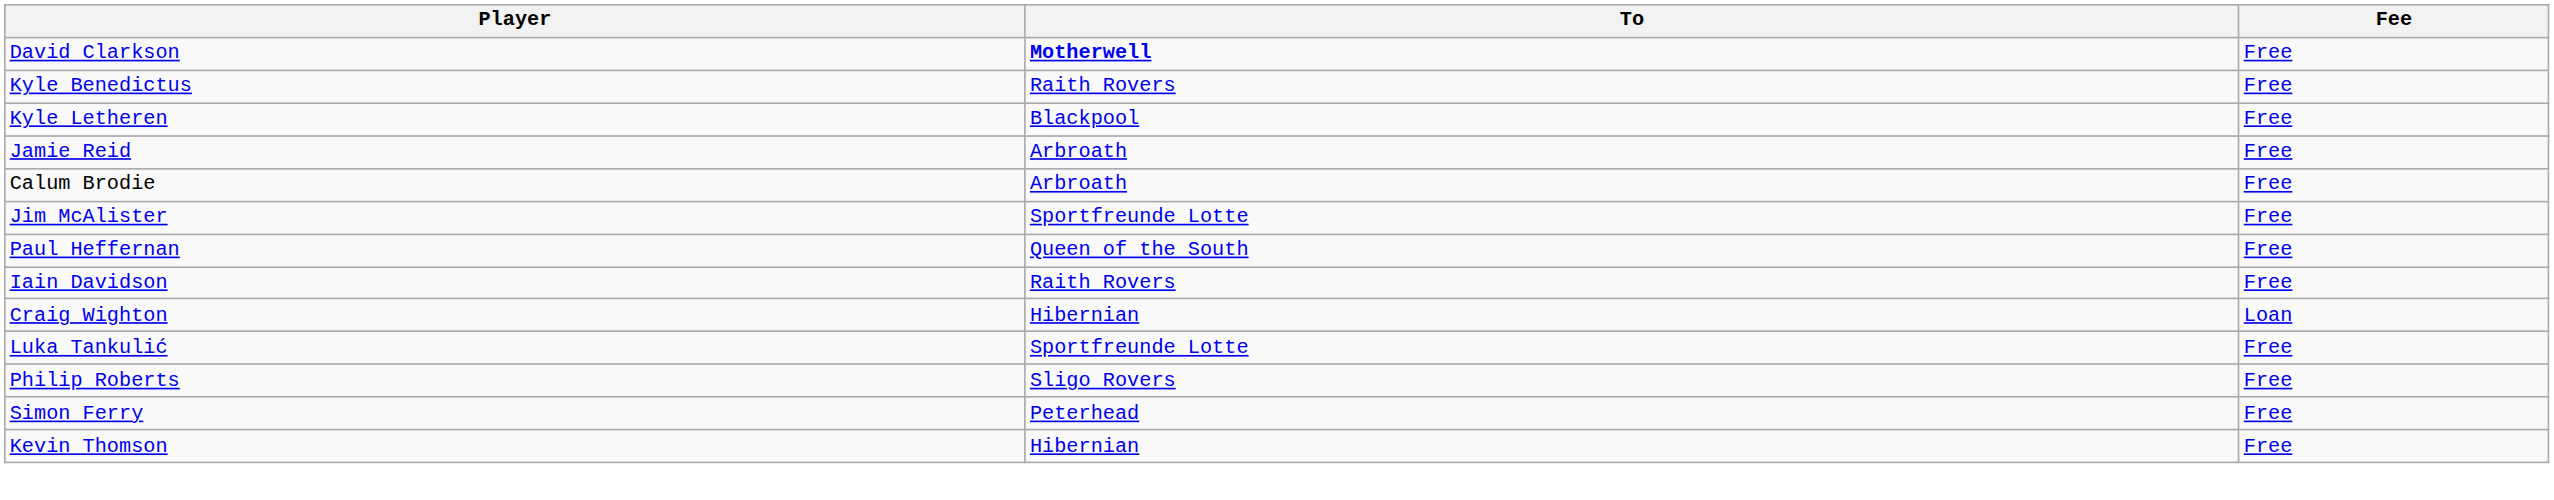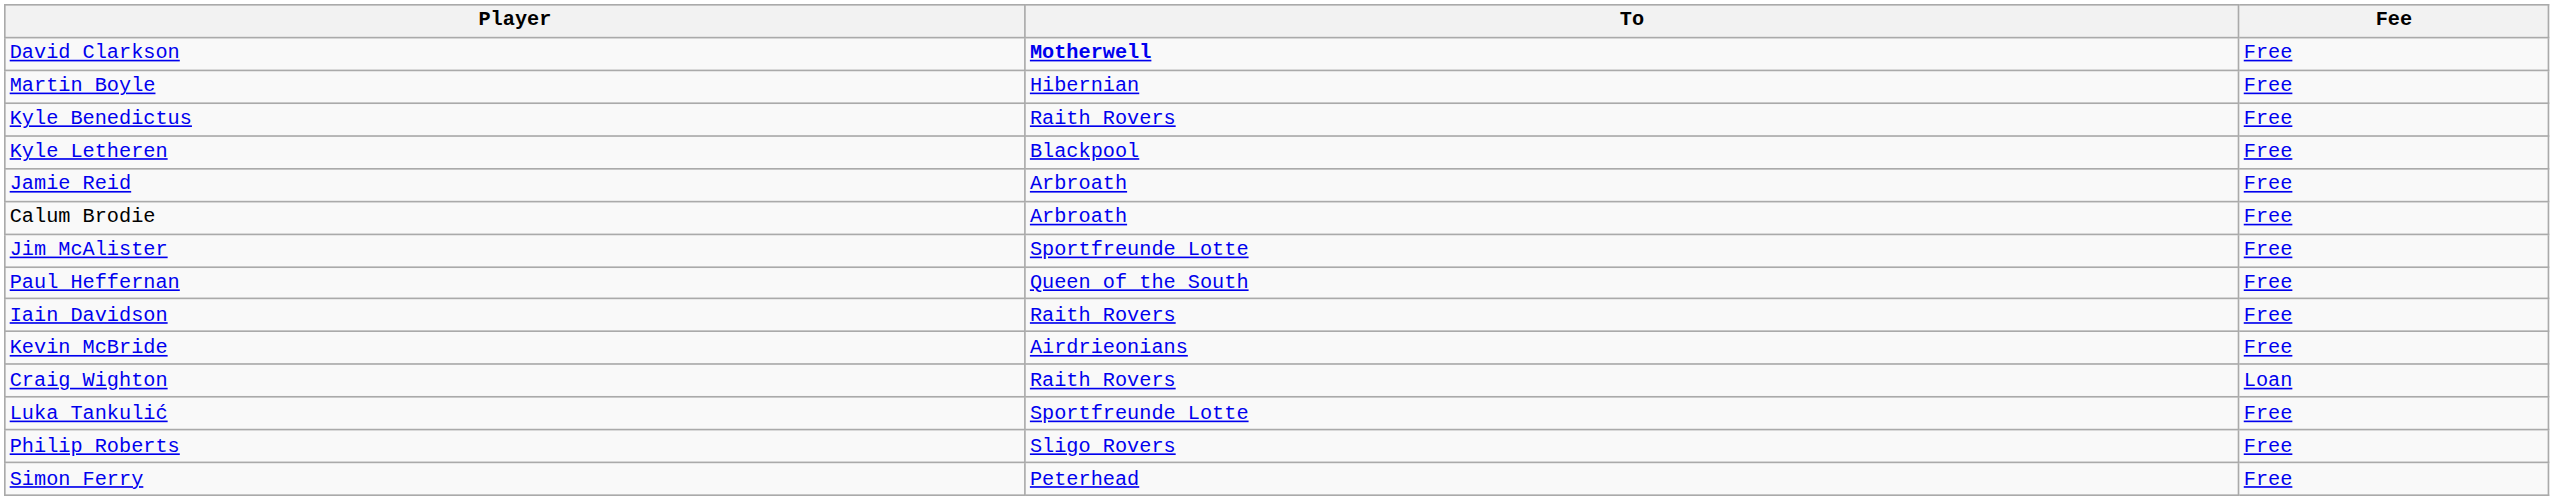+ row: Martin Boyle | Hibernian | Free
+ row: Kevin McBride | Airdrieonians | Free
Craig Wighton | To: Hibernian -> Raith Rovers
- row: Kevin Thomson | Hibernian | Free
